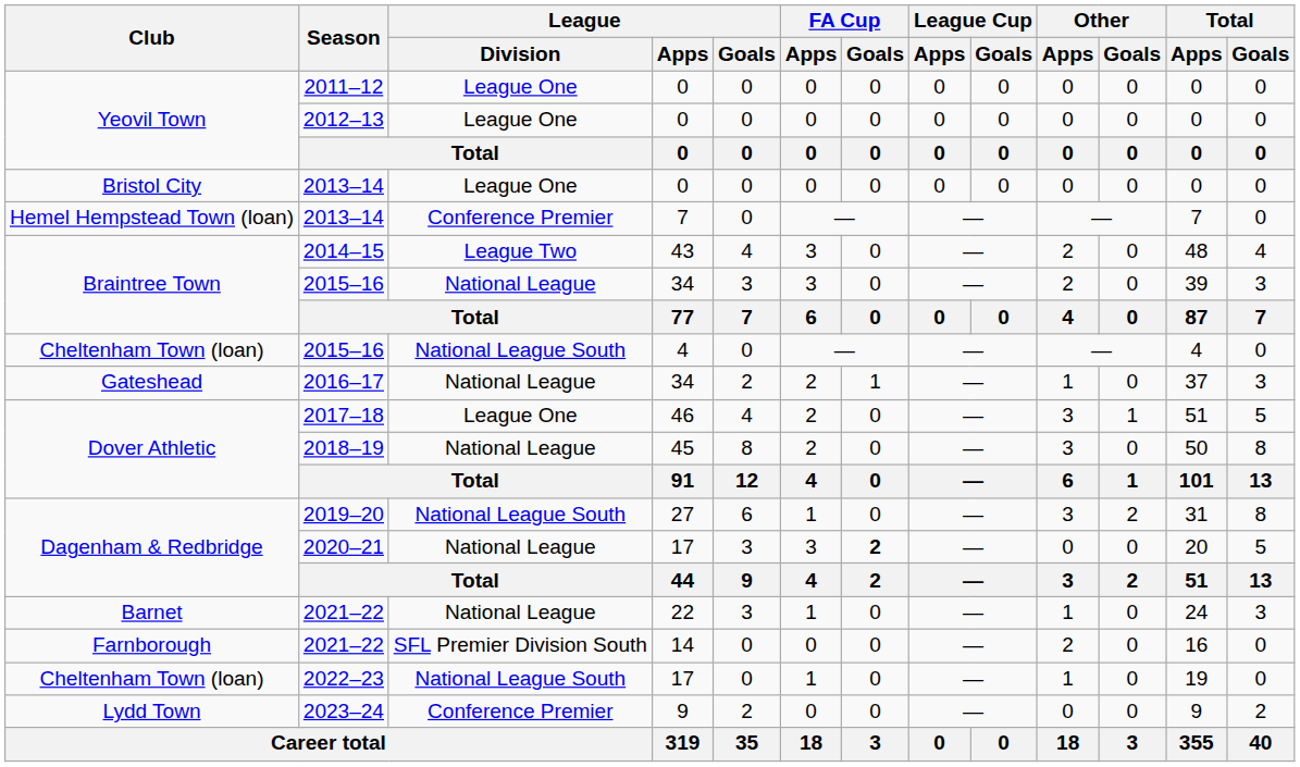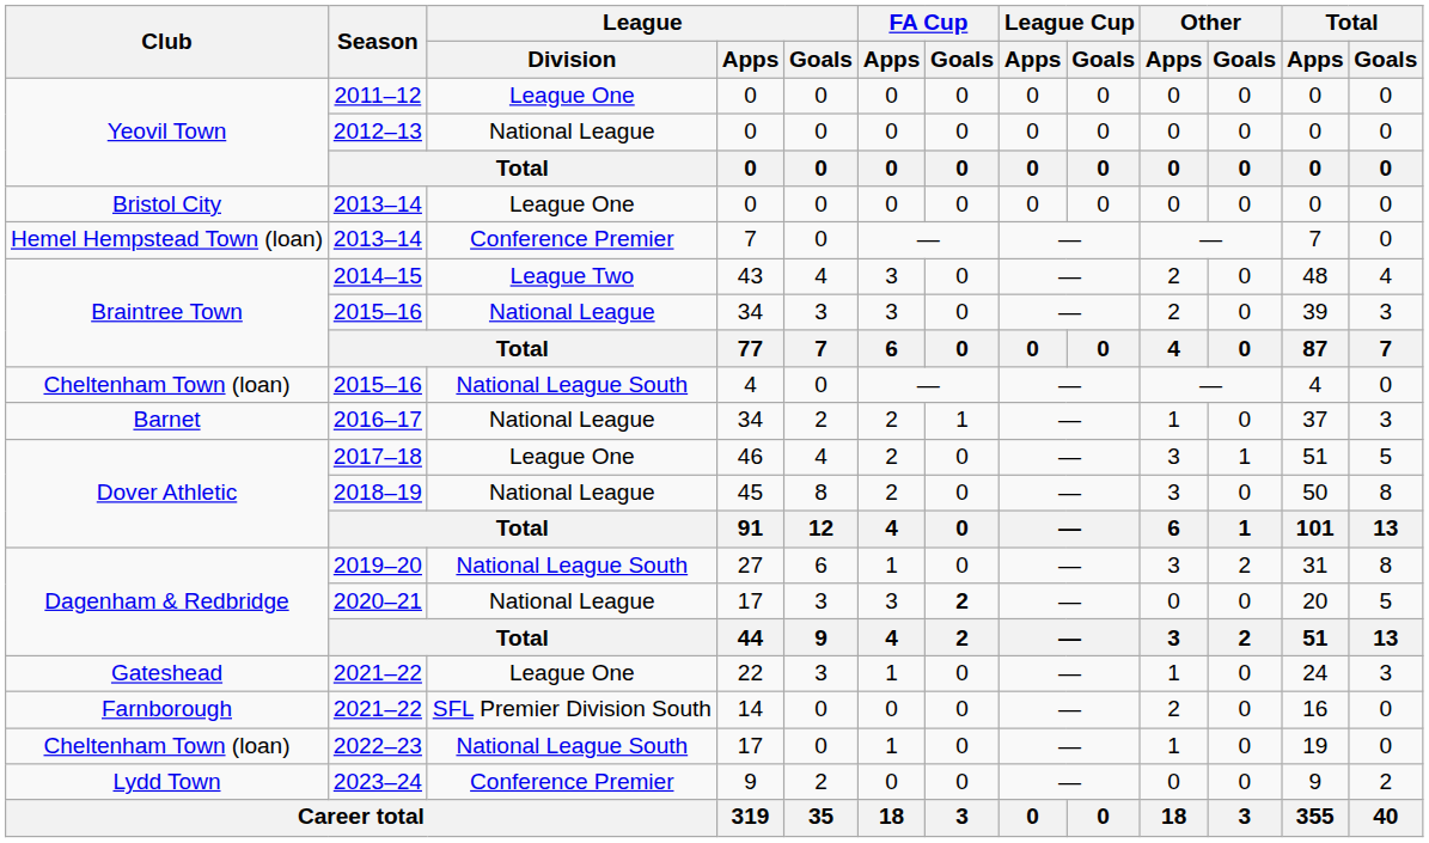2012–13 | League / Division: League One -> National League
2016–17 | Club: Gateshead -> Barnet
2021–22 / 22 | Club: Barnet -> Gateshead
2021–22 / 22 | League / Division: National League -> League One
